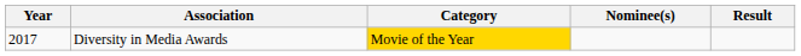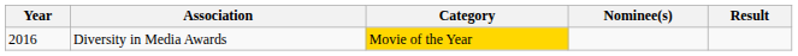Diversity in Media Awards | Year: 2017 -> 2016
